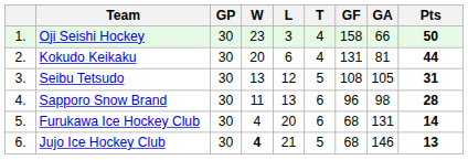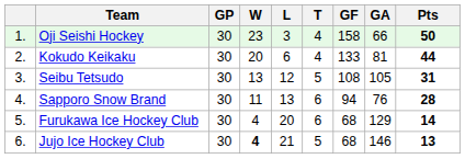Kokudo Keikaku | GF: 131 -> 133
Sapporo Snow Brand | GF: 96 -> 94
Sapporo Snow Brand | GA: 98 -> 76
Furukawa Ice Hockey Club | GA: 131 -> 129
